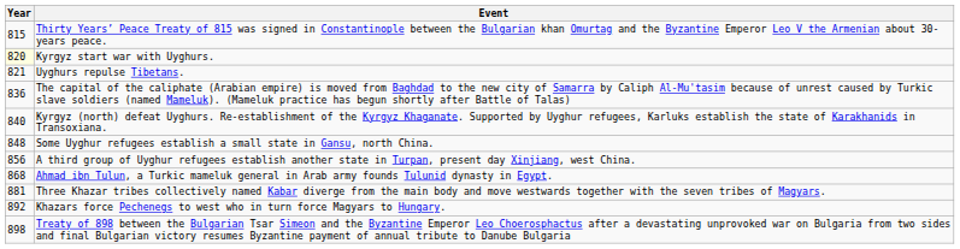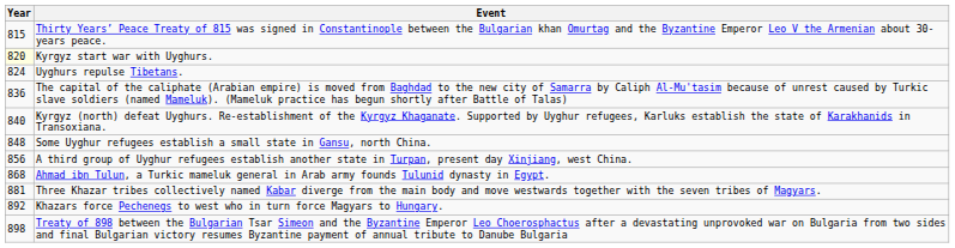Uyghurs repulse Tibetans. | Year: 821 -> 824
